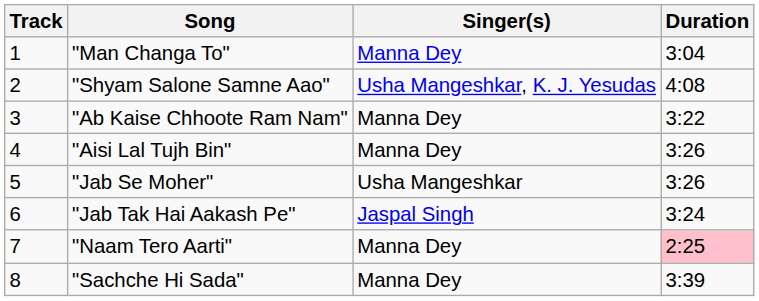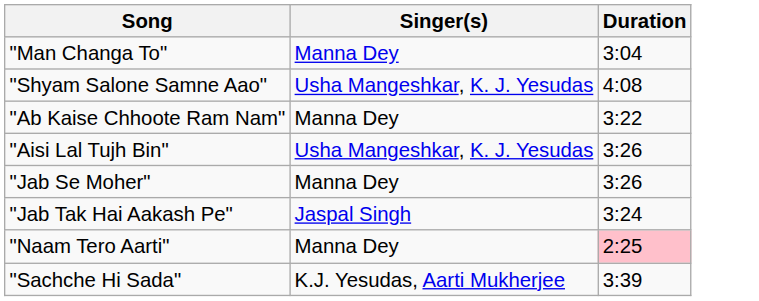- column: Track | 1 | 2 | 3 | 4 | 5 | 6 | 7 | 8
"Aisi Lal Tujh Bin" | Singer(s): Manna Dey -> Usha Mangeshkar, K. J. Yesudas
"Jab Se Moher" | Singer(s): Usha Mangeshkar -> Manna Dey
"Sachche Hi Sada" | Singer(s): Manna Dey -> K.J. Yesudas, Aarti Mukherjee
